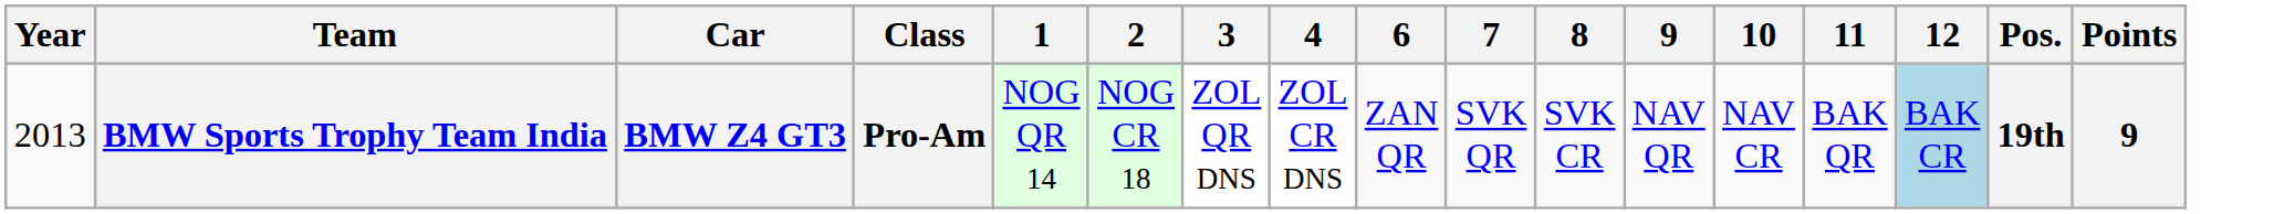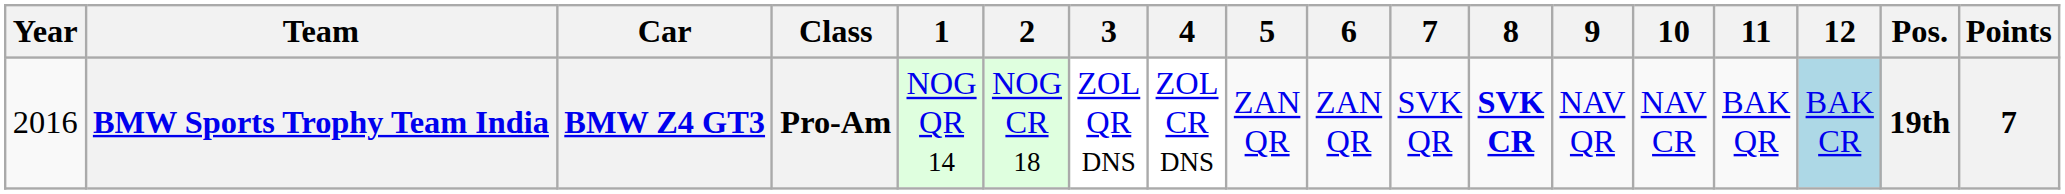+ column: 5 | ZAN QR
BMW Sports Trophy Team India | Year: 2013 -> 2016
BMW Sports Trophy Team India | 8: normal -> bold
BMW Sports Trophy Team India | Points: 9 -> 7
